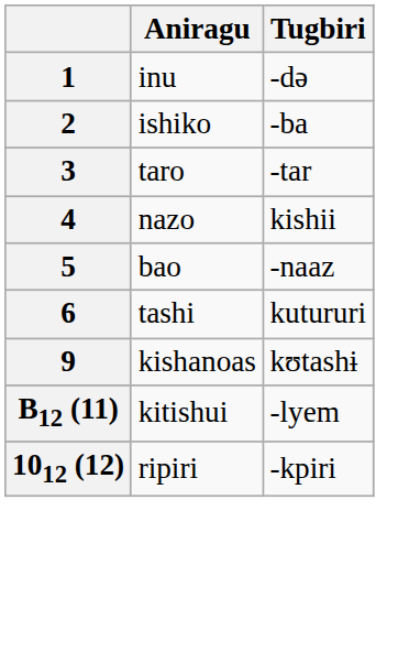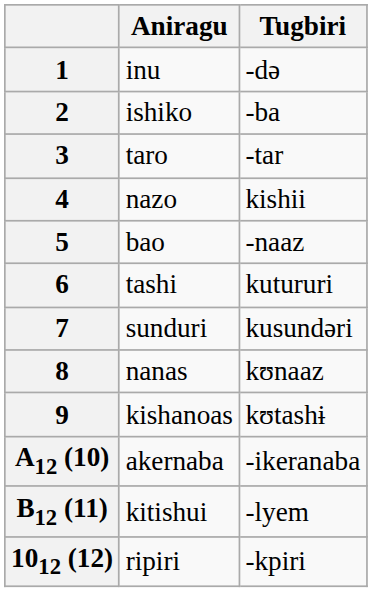+ row: 7 | sunduri | kusundəri
+ row: 8 | nanas | kʊnaaz
+ row: A12 (10) | akernaba | -ikeranaba
